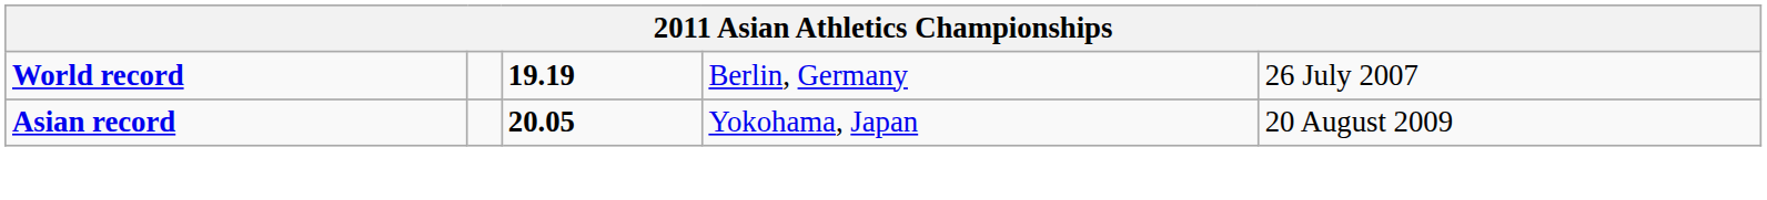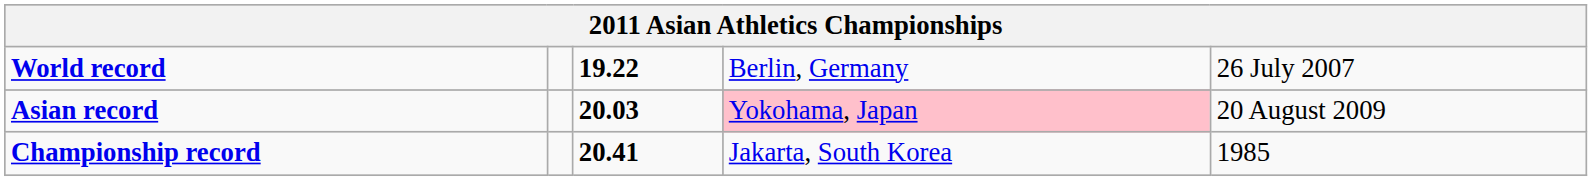World record | column 3: 19.19 -> 19.22
Asian record | column 3: 20.05 -> 20.03
Asian record | column 4: no background -> pink background
+ row: Championship record | 20.41 | Jakarta, South Korea | 1985
